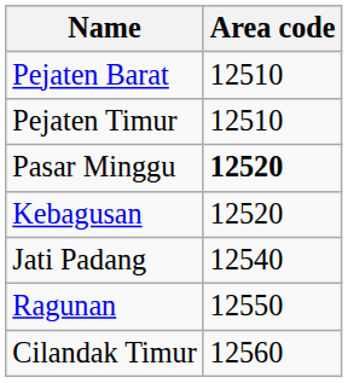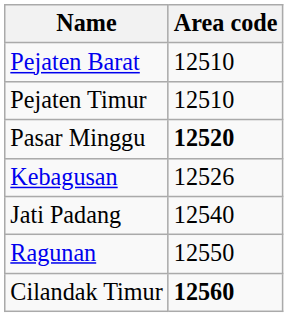Kebagusan | Area code: 12520 -> 12526
Cilandak Timur | Area code: normal -> bold
